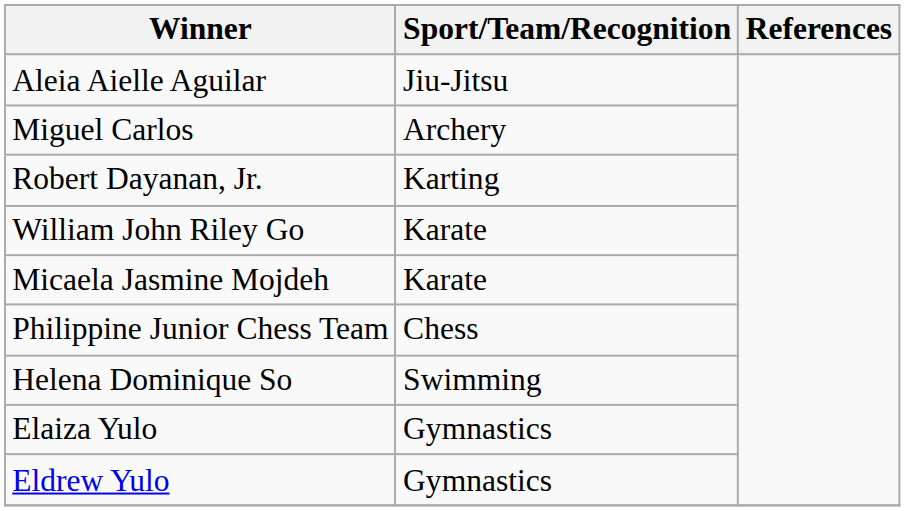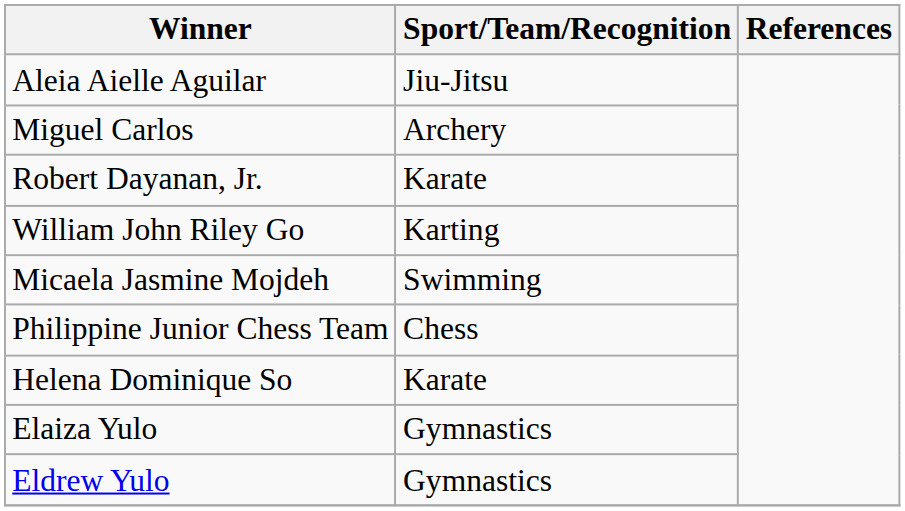Robert Dayanan, Jr. | Sport/Team/Recognition: Karting -> Karate
William John Riley Go | Sport/Team/Recognition: Karate -> Karting
Micaela Jasmine Mojdeh | Sport/Team/Recognition: Karate -> Swimming
Helena Dominique So | Sport/Team/Recognition: Swimming -> Karate
